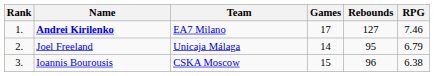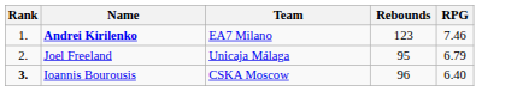- column: Games | 17 | 14 | 15
Andrei Kirilenko | Rebounds: 127 -> 123
Ioannis Bourousis | Rank: normal -> bold
Ioannis Bourousis | RPG: 6.38 -> 6.40
